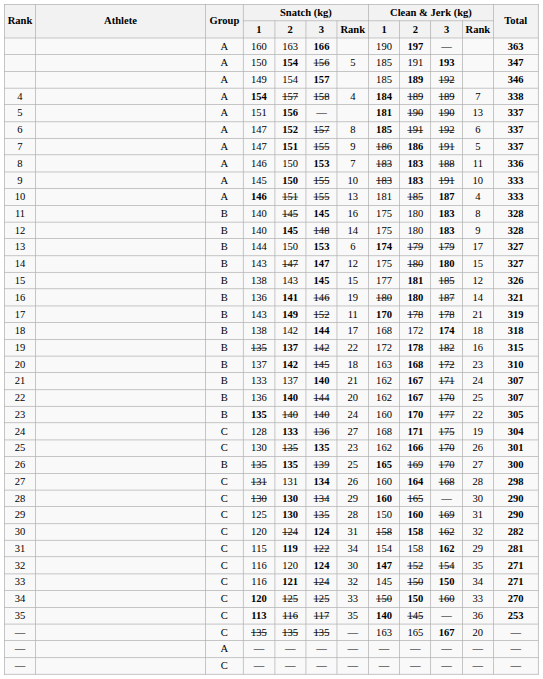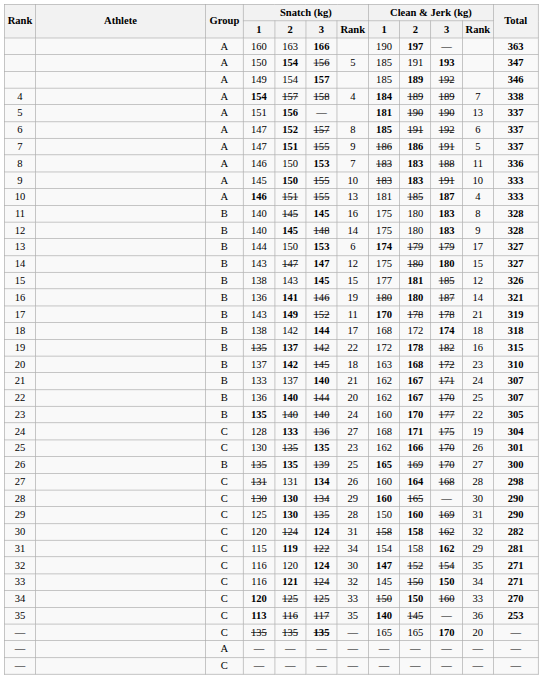— / 135 | Snatch (kg) / 3: normal -> bold
— / 135 | Clean & Jerk (kg) / 1: 163 -> 165
— / 135 | Clean & Jerk (kg) / 3: 167 -> 170
